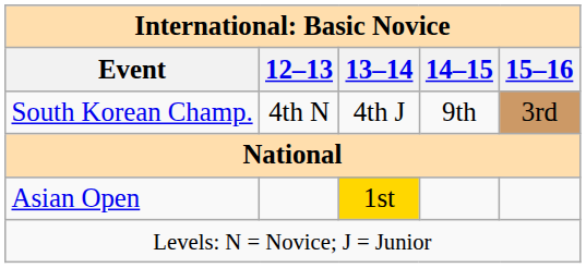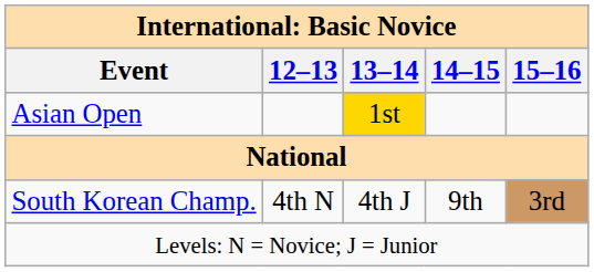rows swapped: Asian Open <-> South Korean Champ.
